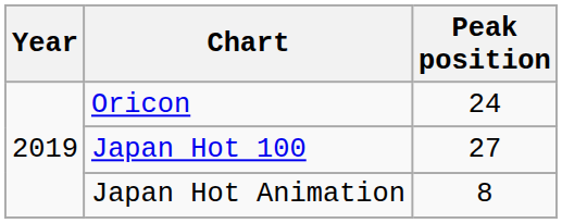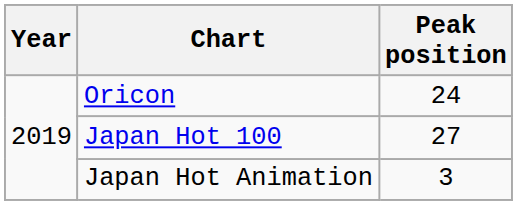Japan Hot Animation | Peak position: 8 -> 3
